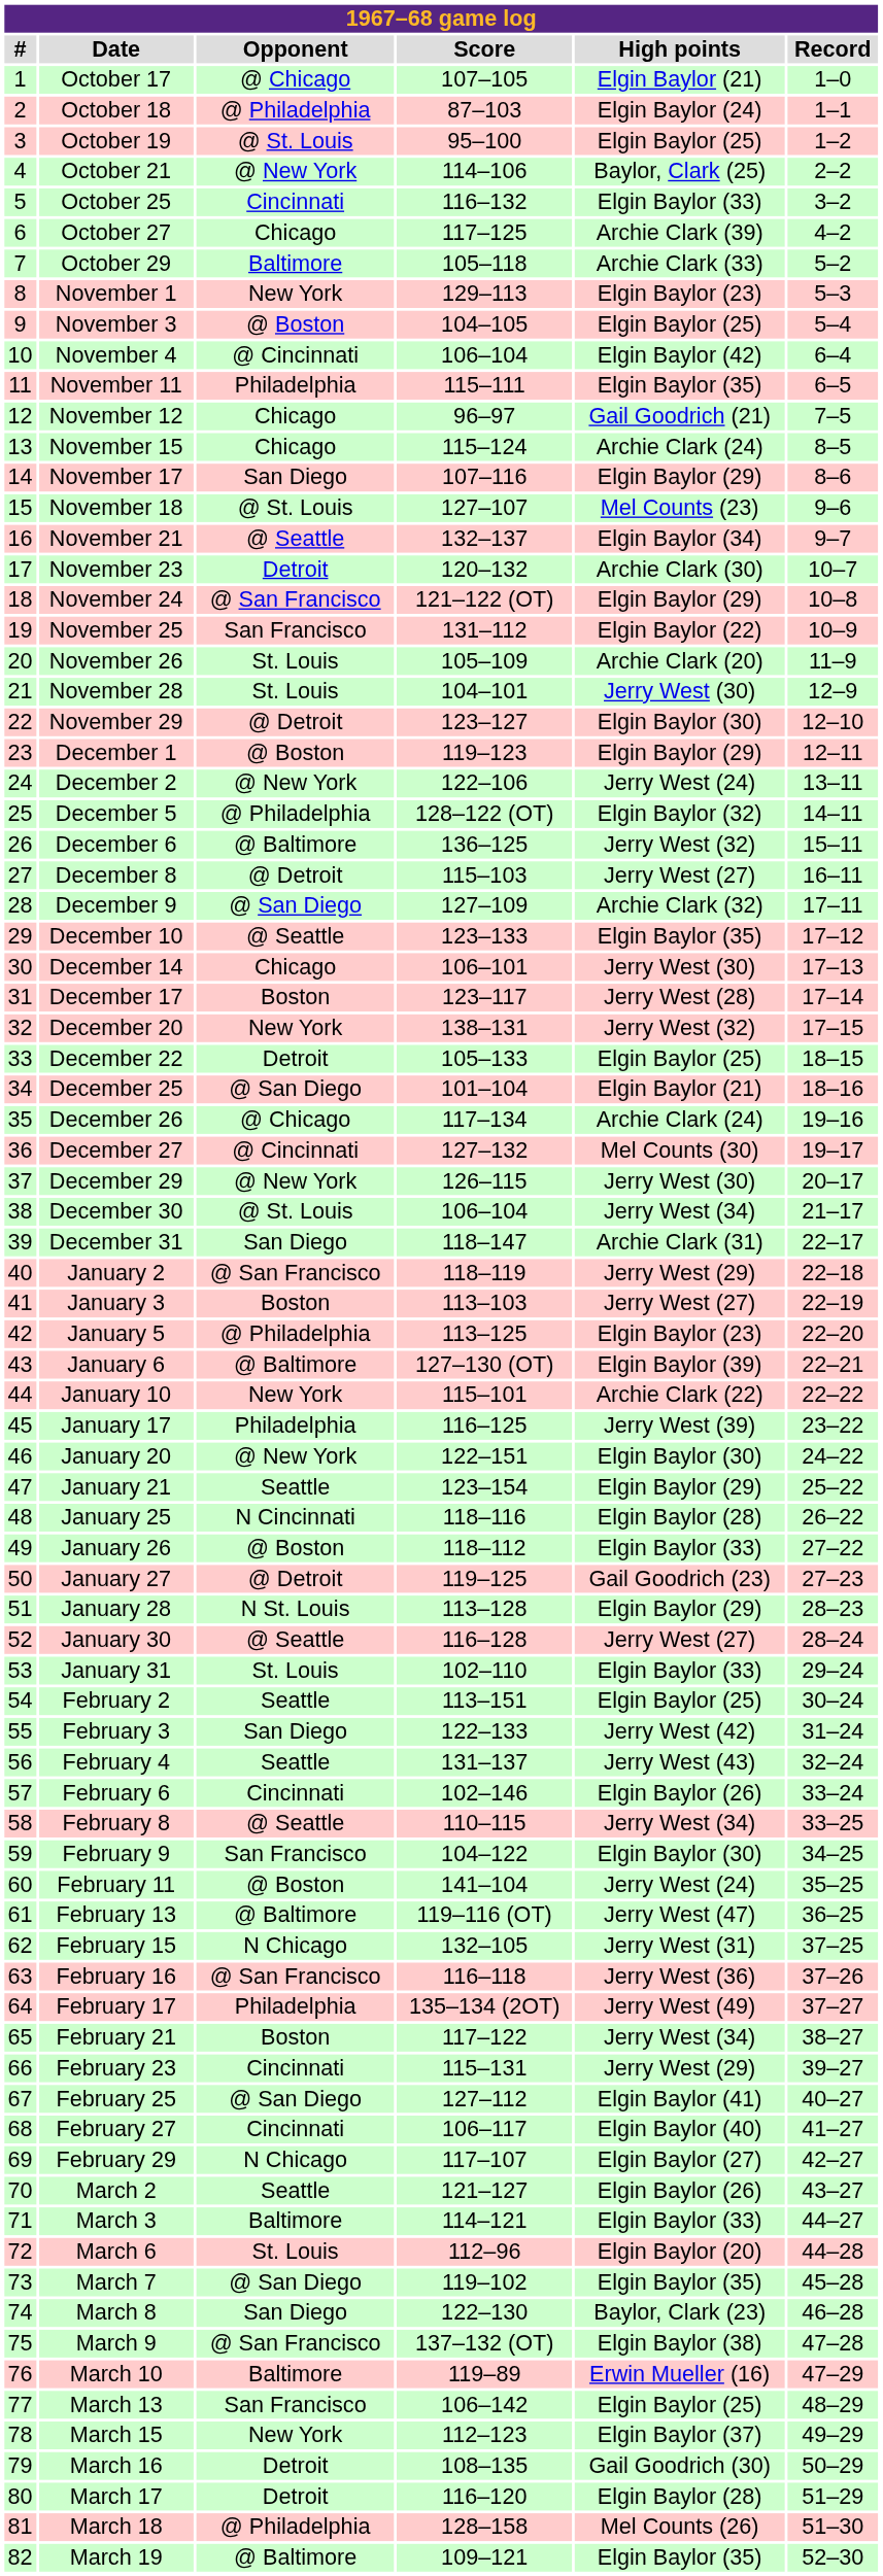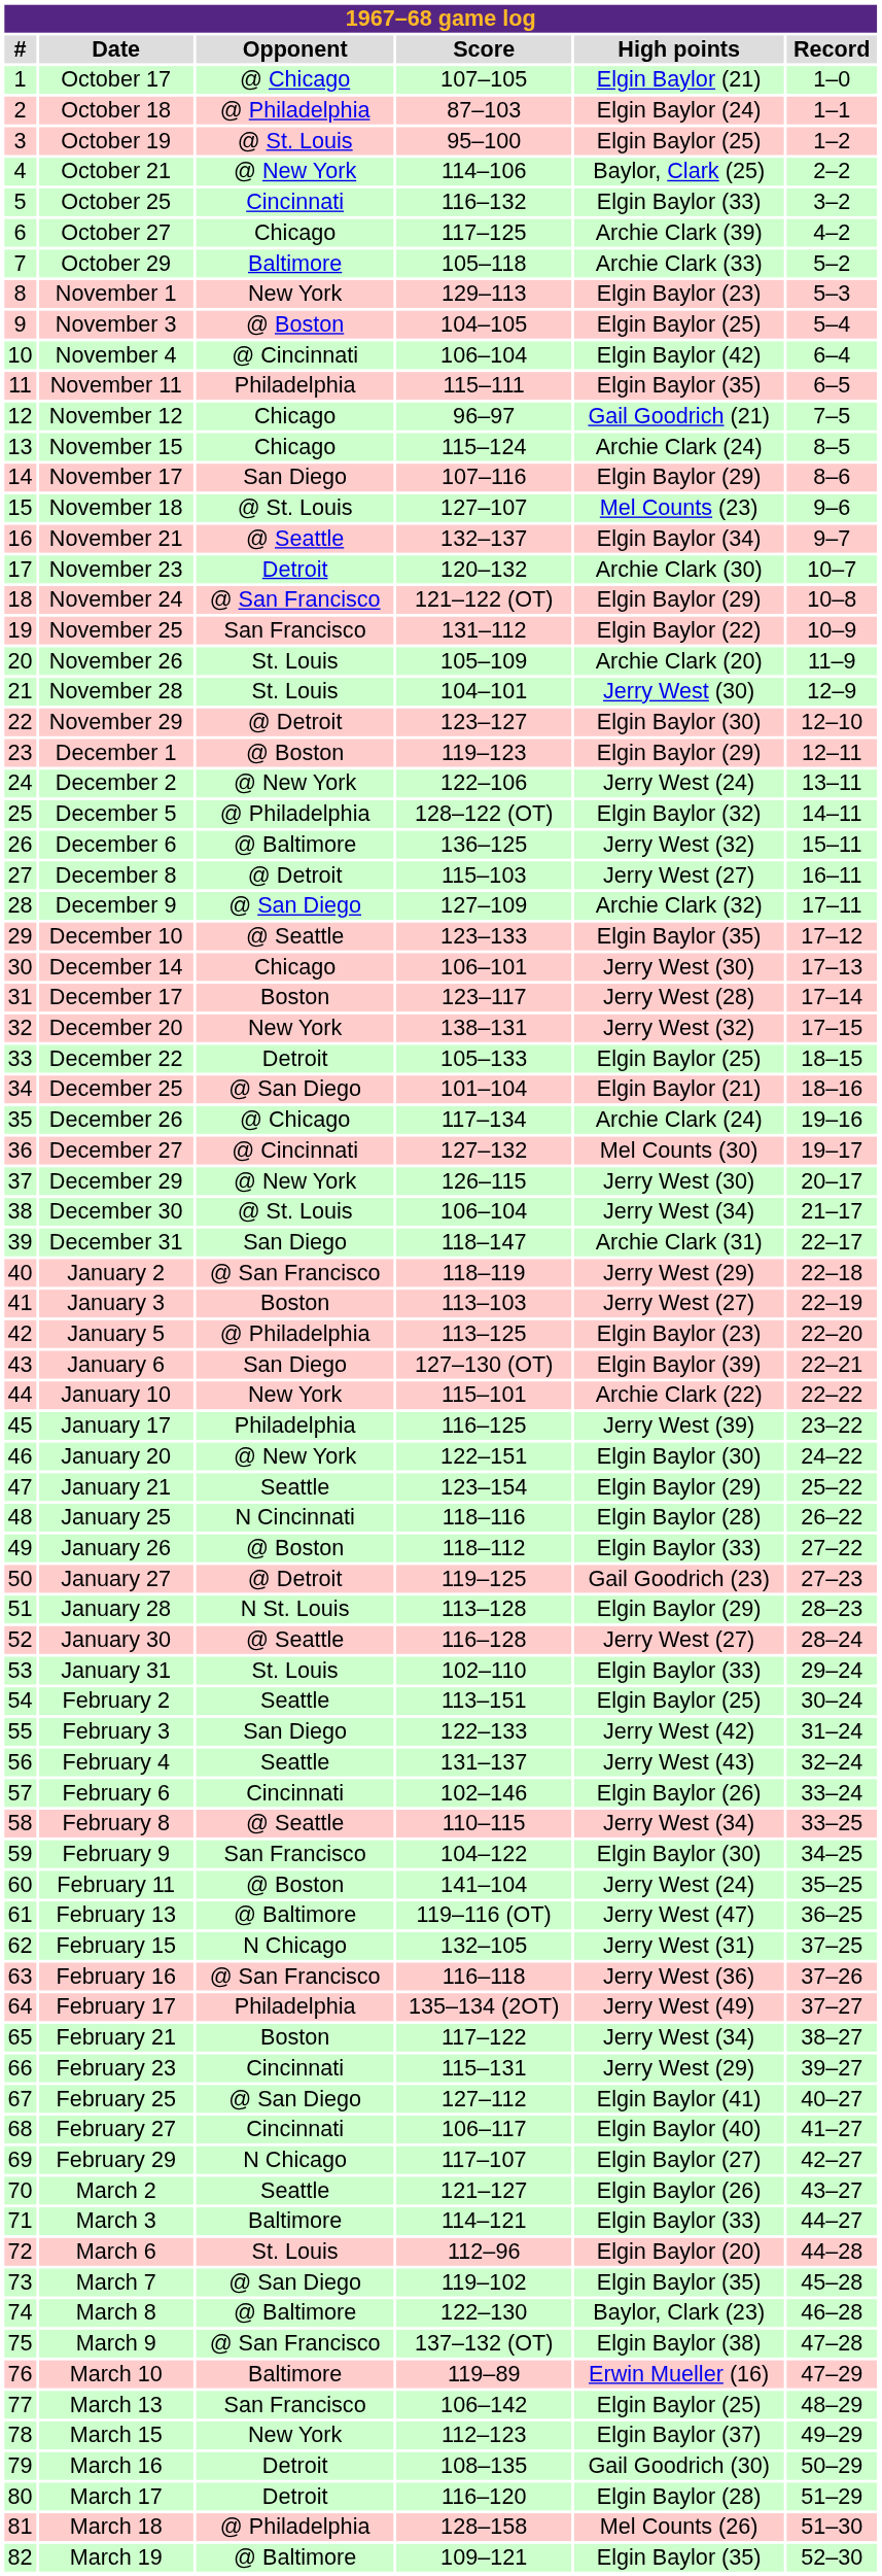January 6 | Opponent: @ Baltimore -> San Diego
March 8 | Opponent: San Diego -> @ Baltimore
